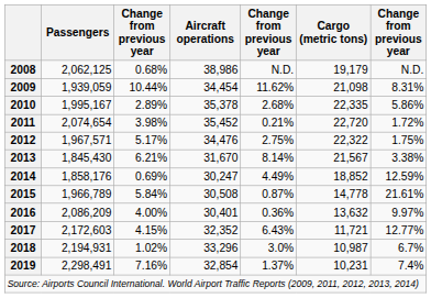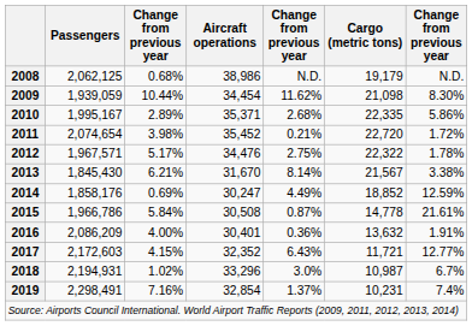2009 | column 7: 8.31% -> 8.30%
2010 | Aircraft operations: 35,378 -> 35,371
2012 | column 7: 1.75% -> 1.78%
2015 | Passengers: 1,966,789 -> 1,966,786
2016 | column 7: 9.97% -> 1.91%
